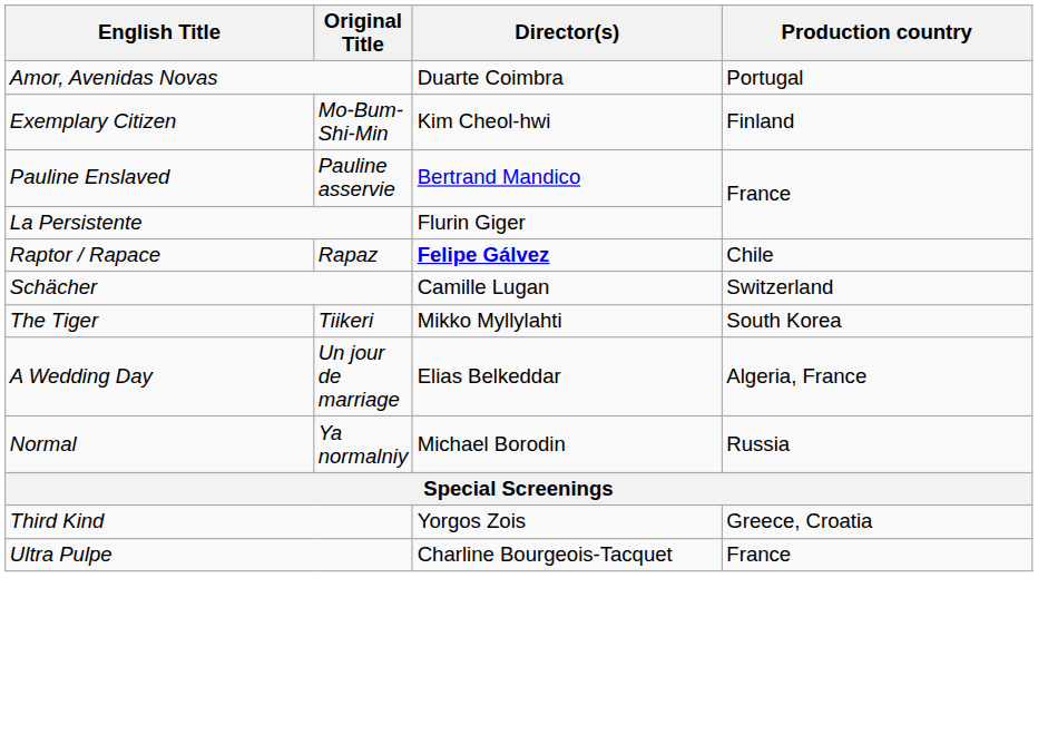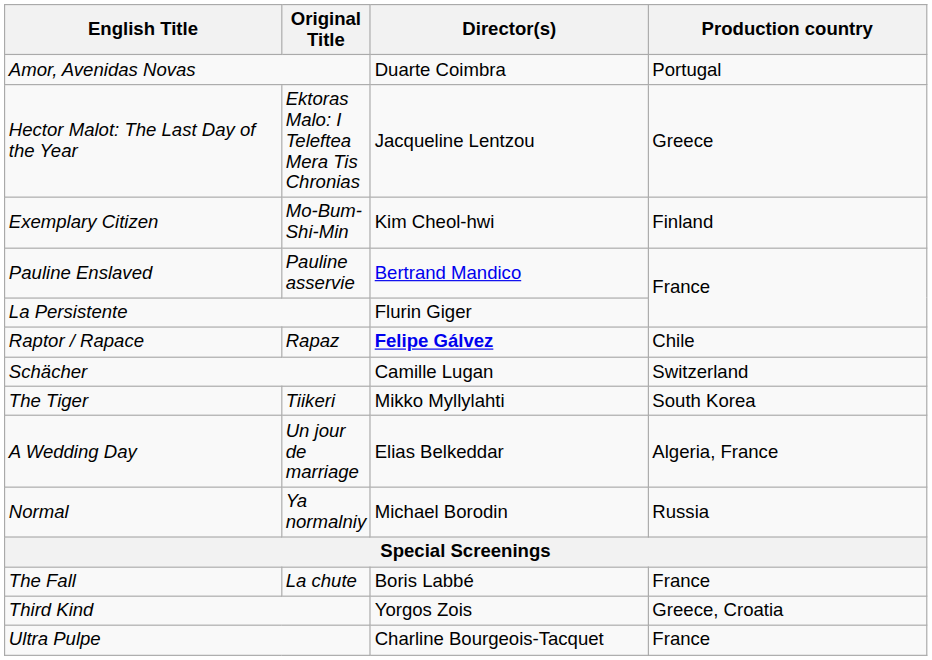+ row: Hector Malot: The Last Day of the Year | Ektoras Malo: I Teleftea Mera Tis Chronias | Jacqueline Lentzou | Greece
+ row: The Fall | La chute | Boris Labbé | France
